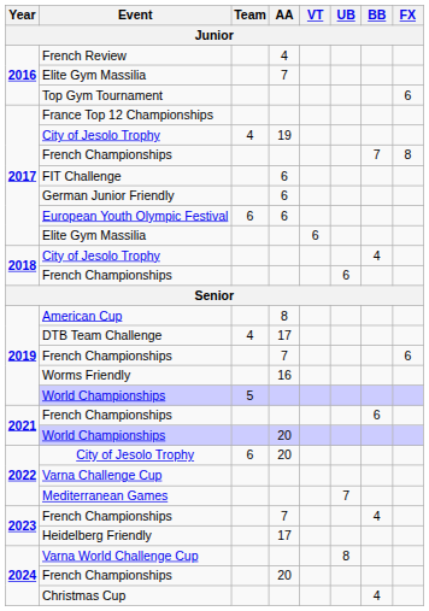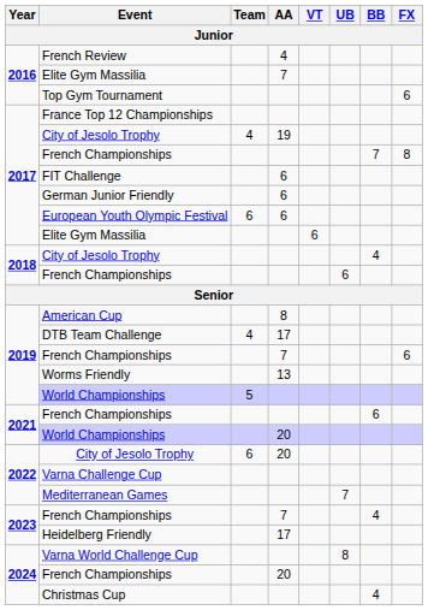Worms Friendly | AA: 16 -> 13
